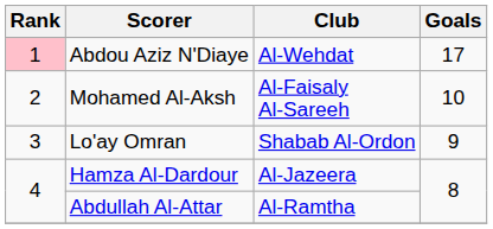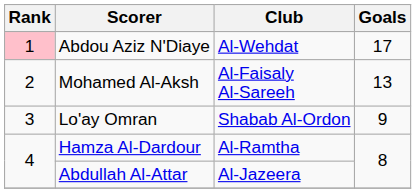Mohamed Al-Aksh | Goals: 10 -> 13
Hamza Al-Dardour | Club: Al-Jazeera -> Al-Ramtha
Abdullah Al-Attar | Club: Al-Ramtha -> Al-Jazeera
